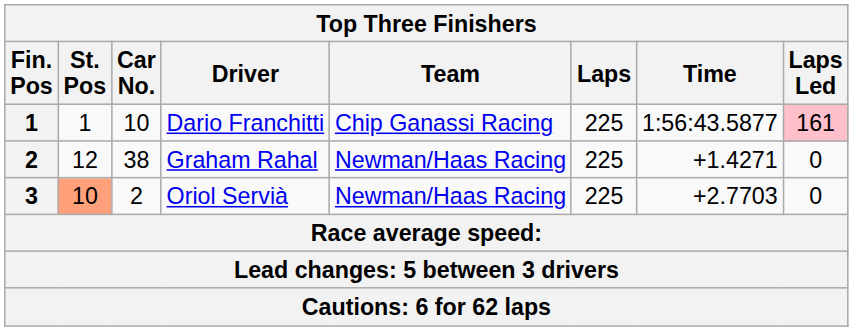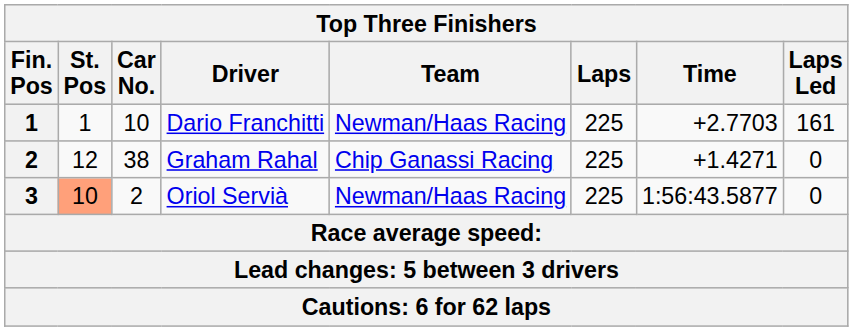Dario Franchitti | Team: Chip Ganassi Racing -> Newman/Haas Racing
Dario Franchitti | Time: 1:56:43.5877 -> +2.7703
Dario Franchitti | Laps Led: pink background -> no background
Graham Rahal | Team: Newman/Haas Racing -> Chip Ganassi Racing
Oriol Servià | Time: +2.7703 -> 1:56:43.5877
